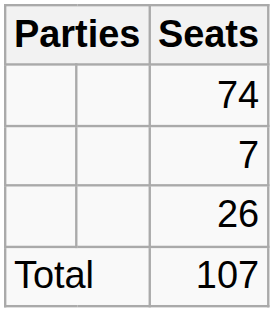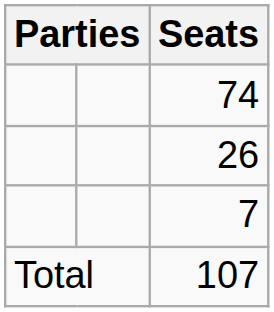rows swapped: 26 <-> 7
